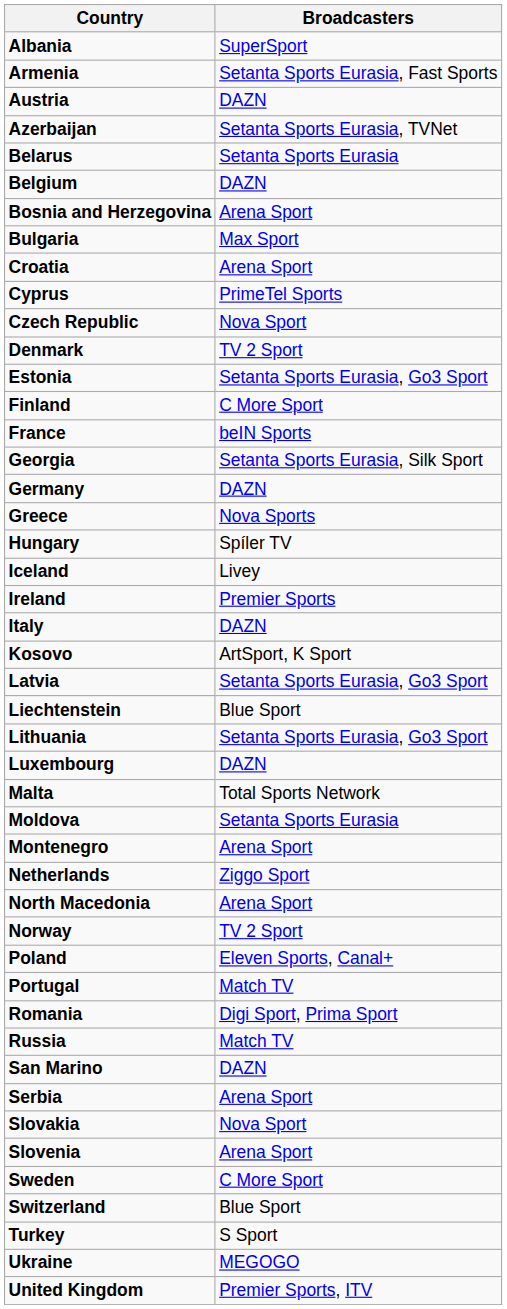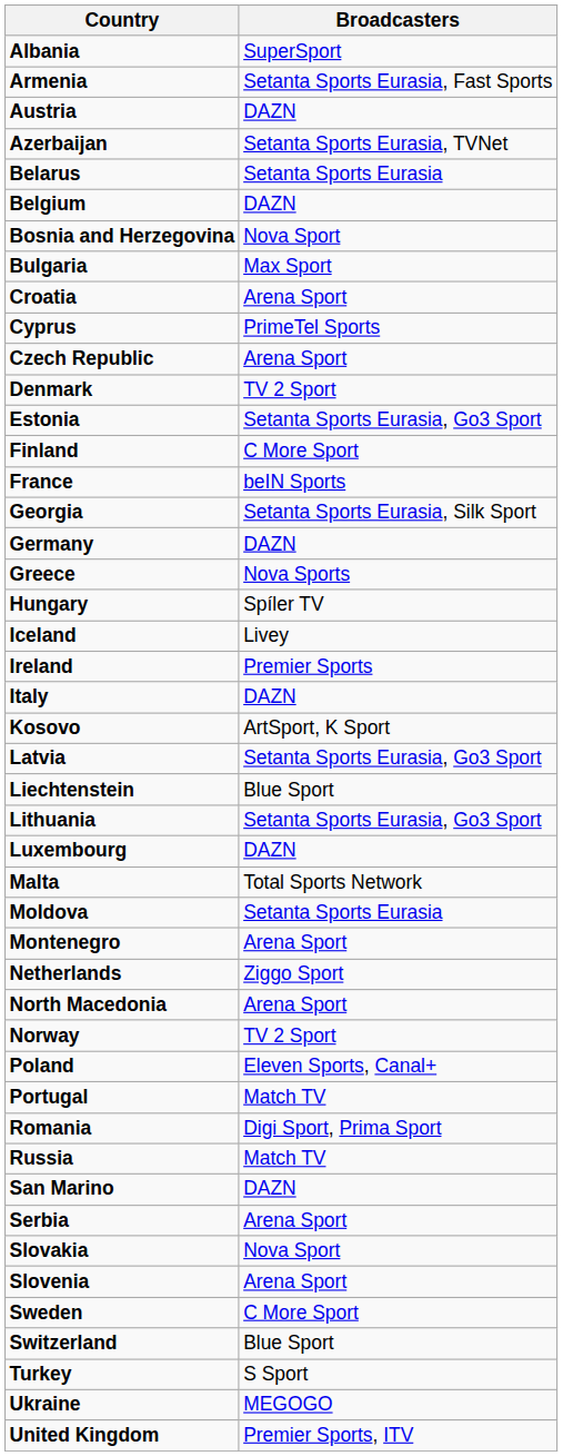Bosnia and Herzegovina | Broadcasters: Arena Sport -> Nova Sport
Czech Republic | Broadcasters: Nova Sport -> Arena Sport
